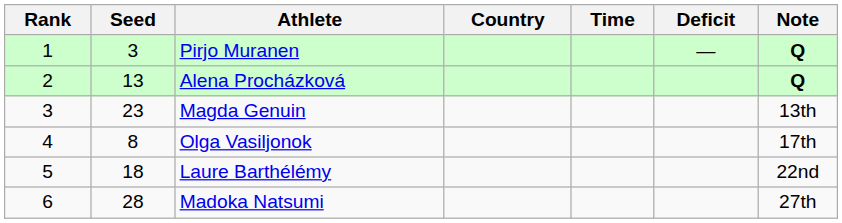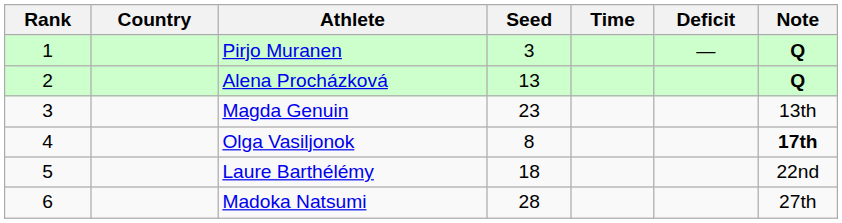columns swapped: Seed <-> Country
Olga Vasiljonok | Note: normal -> bold
